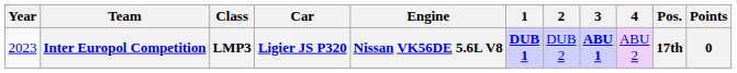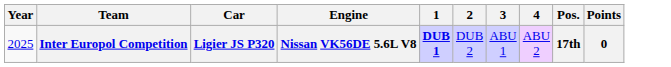- column: Class | LMP3
Inter Europol Competition | Year: 2023 -> 2025
Inter Europol Competition | 3: bold -> normal
